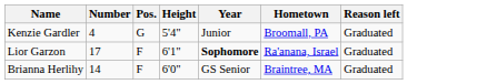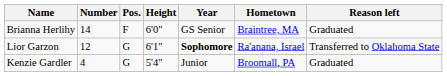rows swapped: Kenzie Gardler <-> Brianna Herlihy
Lior Garzon | Number: 17 -> 12
Lior Garzon | Pos.: F -> G
Lior Garzon | Reason left: Graduated -> Transferred to Oklahoma State
